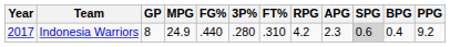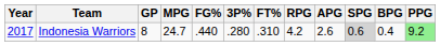Indonesia Warriors | MPG: 24.9 -> 24.7
Indonesia Warriors | APG: 2.3 -> 2.6
Indonesia Warriors | PPG: no background -> lightgreen background
